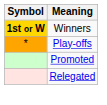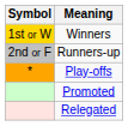Winners | Symbol: bold -> normal
+ row: 2nd or F | Runners-up
